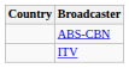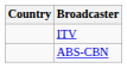rows swapped: ABS-CBN <-> ITV
